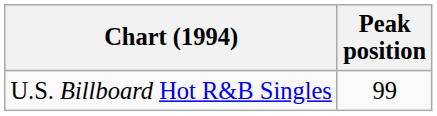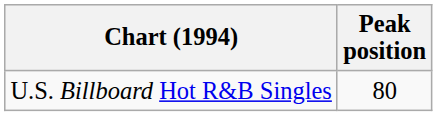U.S. Billboard Hot R&B Singles | Peak position: 99 -> 80
